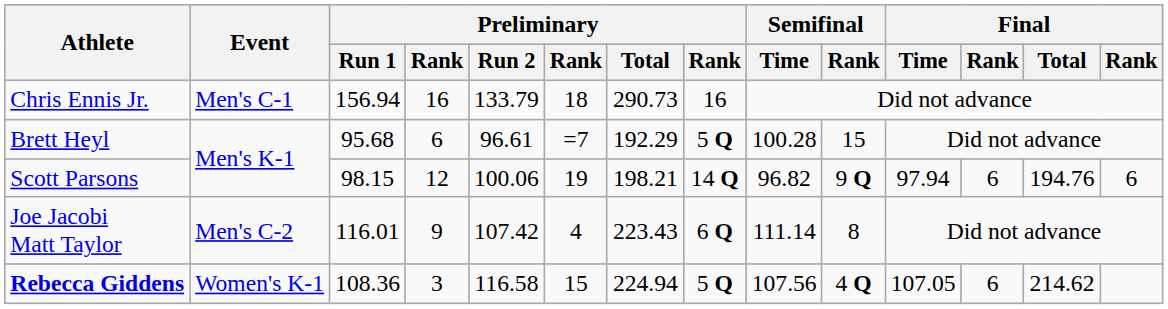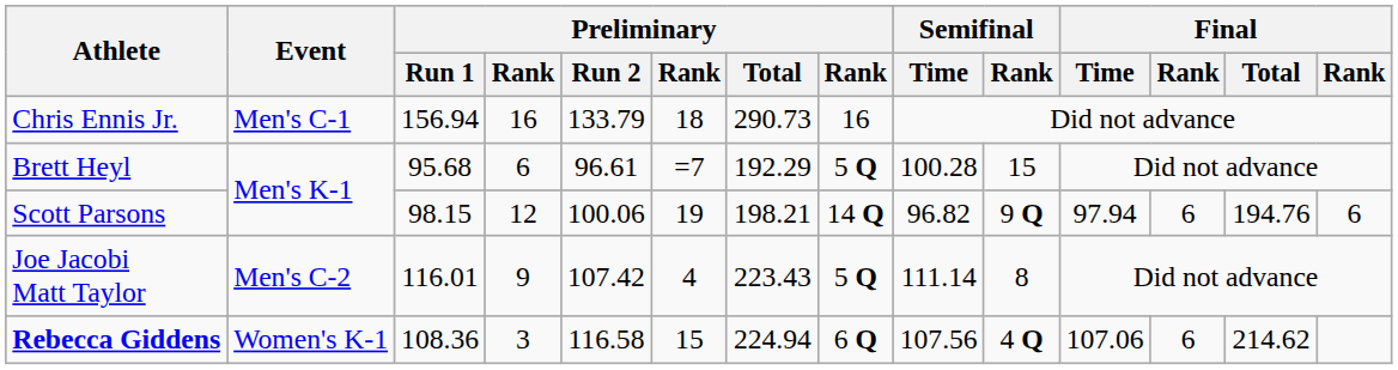Joe Jacobi Matt Taylor | column 8: 6 Q -> 5 Q
Rebecca Giddens | column 8: 5 Q -> 6 Q
Rebecca Giddens | Final / Time: 107.05 -> 107.06
